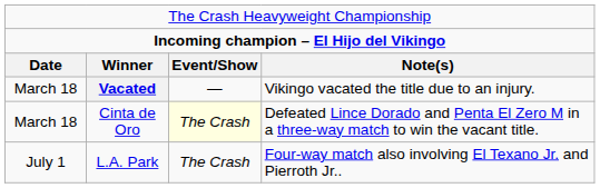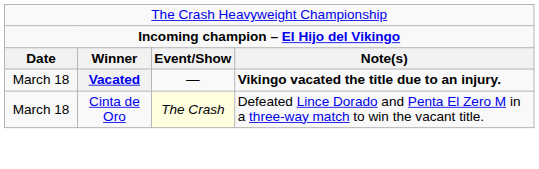Vacated | column 4: normal -> bold
- row: July 1 | L.A. Park | The Crash | Four-way match also involving El Texano Jr. and Pierroth Jr..
